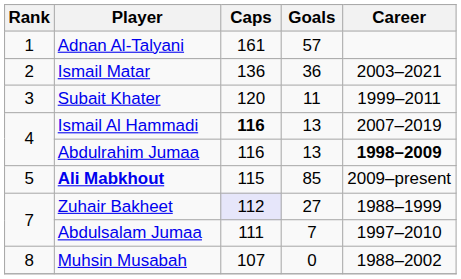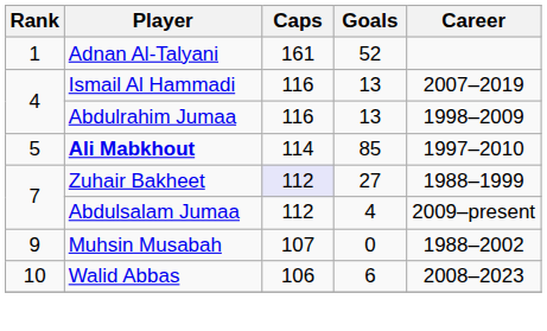Adnan Al-Talyani | Goals: 57 -> 52
- row: 2 | Ismail Matar | 136 | 36 | 2003–2021
- row: 3 | Subait Khater | 120 | 11 | 1999–2011
Ismail Al Hammadi | Caps: bold -> normal
Abdulrahim Jumaa | Career: bold -> normal
Ali Mabkhout | Caps: 115 -> 114
Ali Mabkhout | Career: 2009–present -> 1997–2010
Abdulsalam Jumaa | Caps: 111 -> 112
Abdulsalam Jumaa | Goals: 7 -> 4
Abdulsalam Jumaa | Career: 1997–2010 -> 2009–present
Muhsin Musabah | Rank: 8 -> 9
+ row: 10 | Walid Abbas | 106 | 6 | 2008–2023
